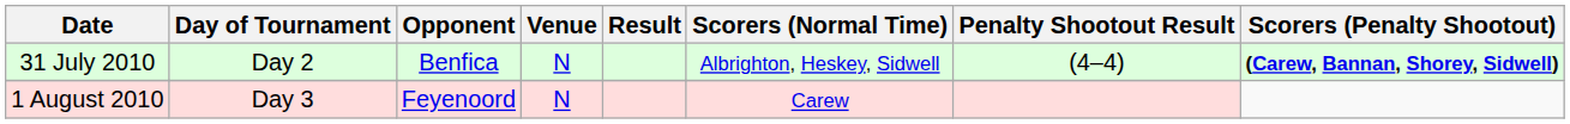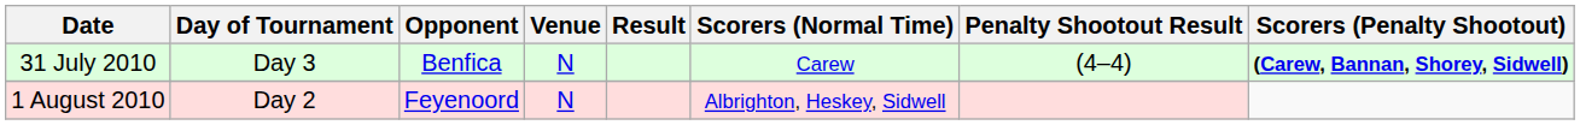31 July 2010 | Day of Tournament: Day 2 -> Day 3
31 July 2010 | Scorers (Normal Time): Albrighton, Heskey, Sidwell -> Carew
1 August 2010 | Day of Tournament: Day 3 -> Day 2
1 August 2010 | Scorers (Normal Time): Carew -> Albrighton, Heskey, Sidwell
